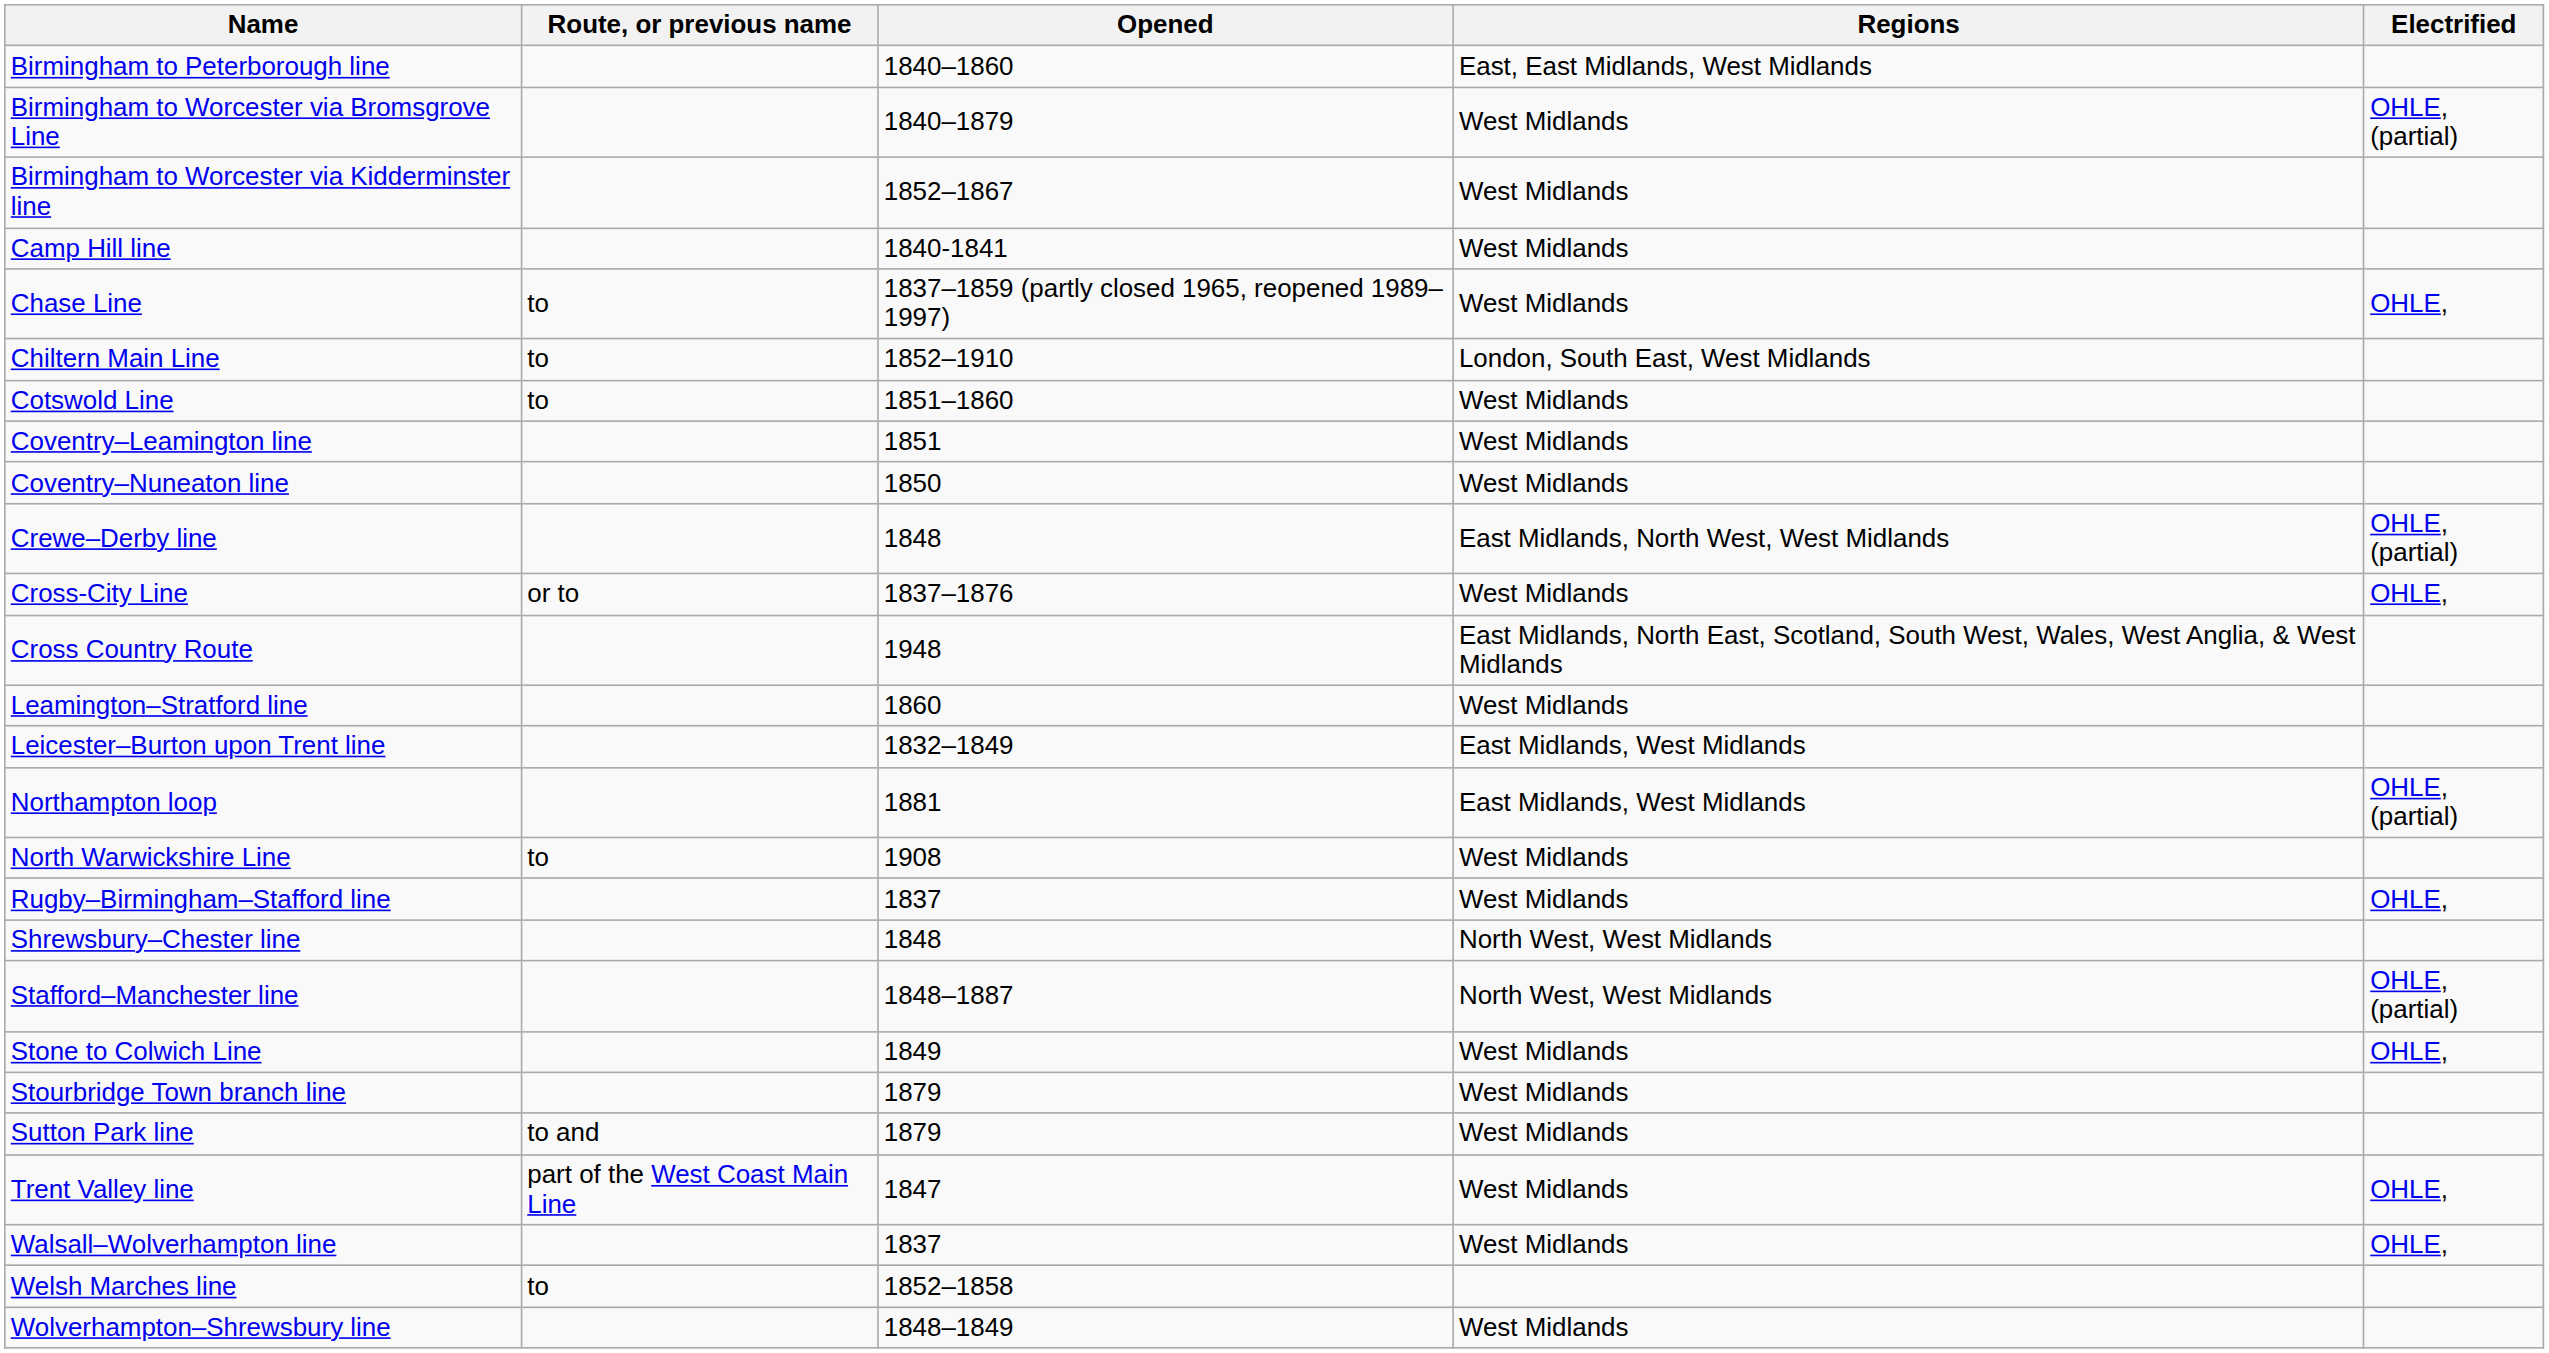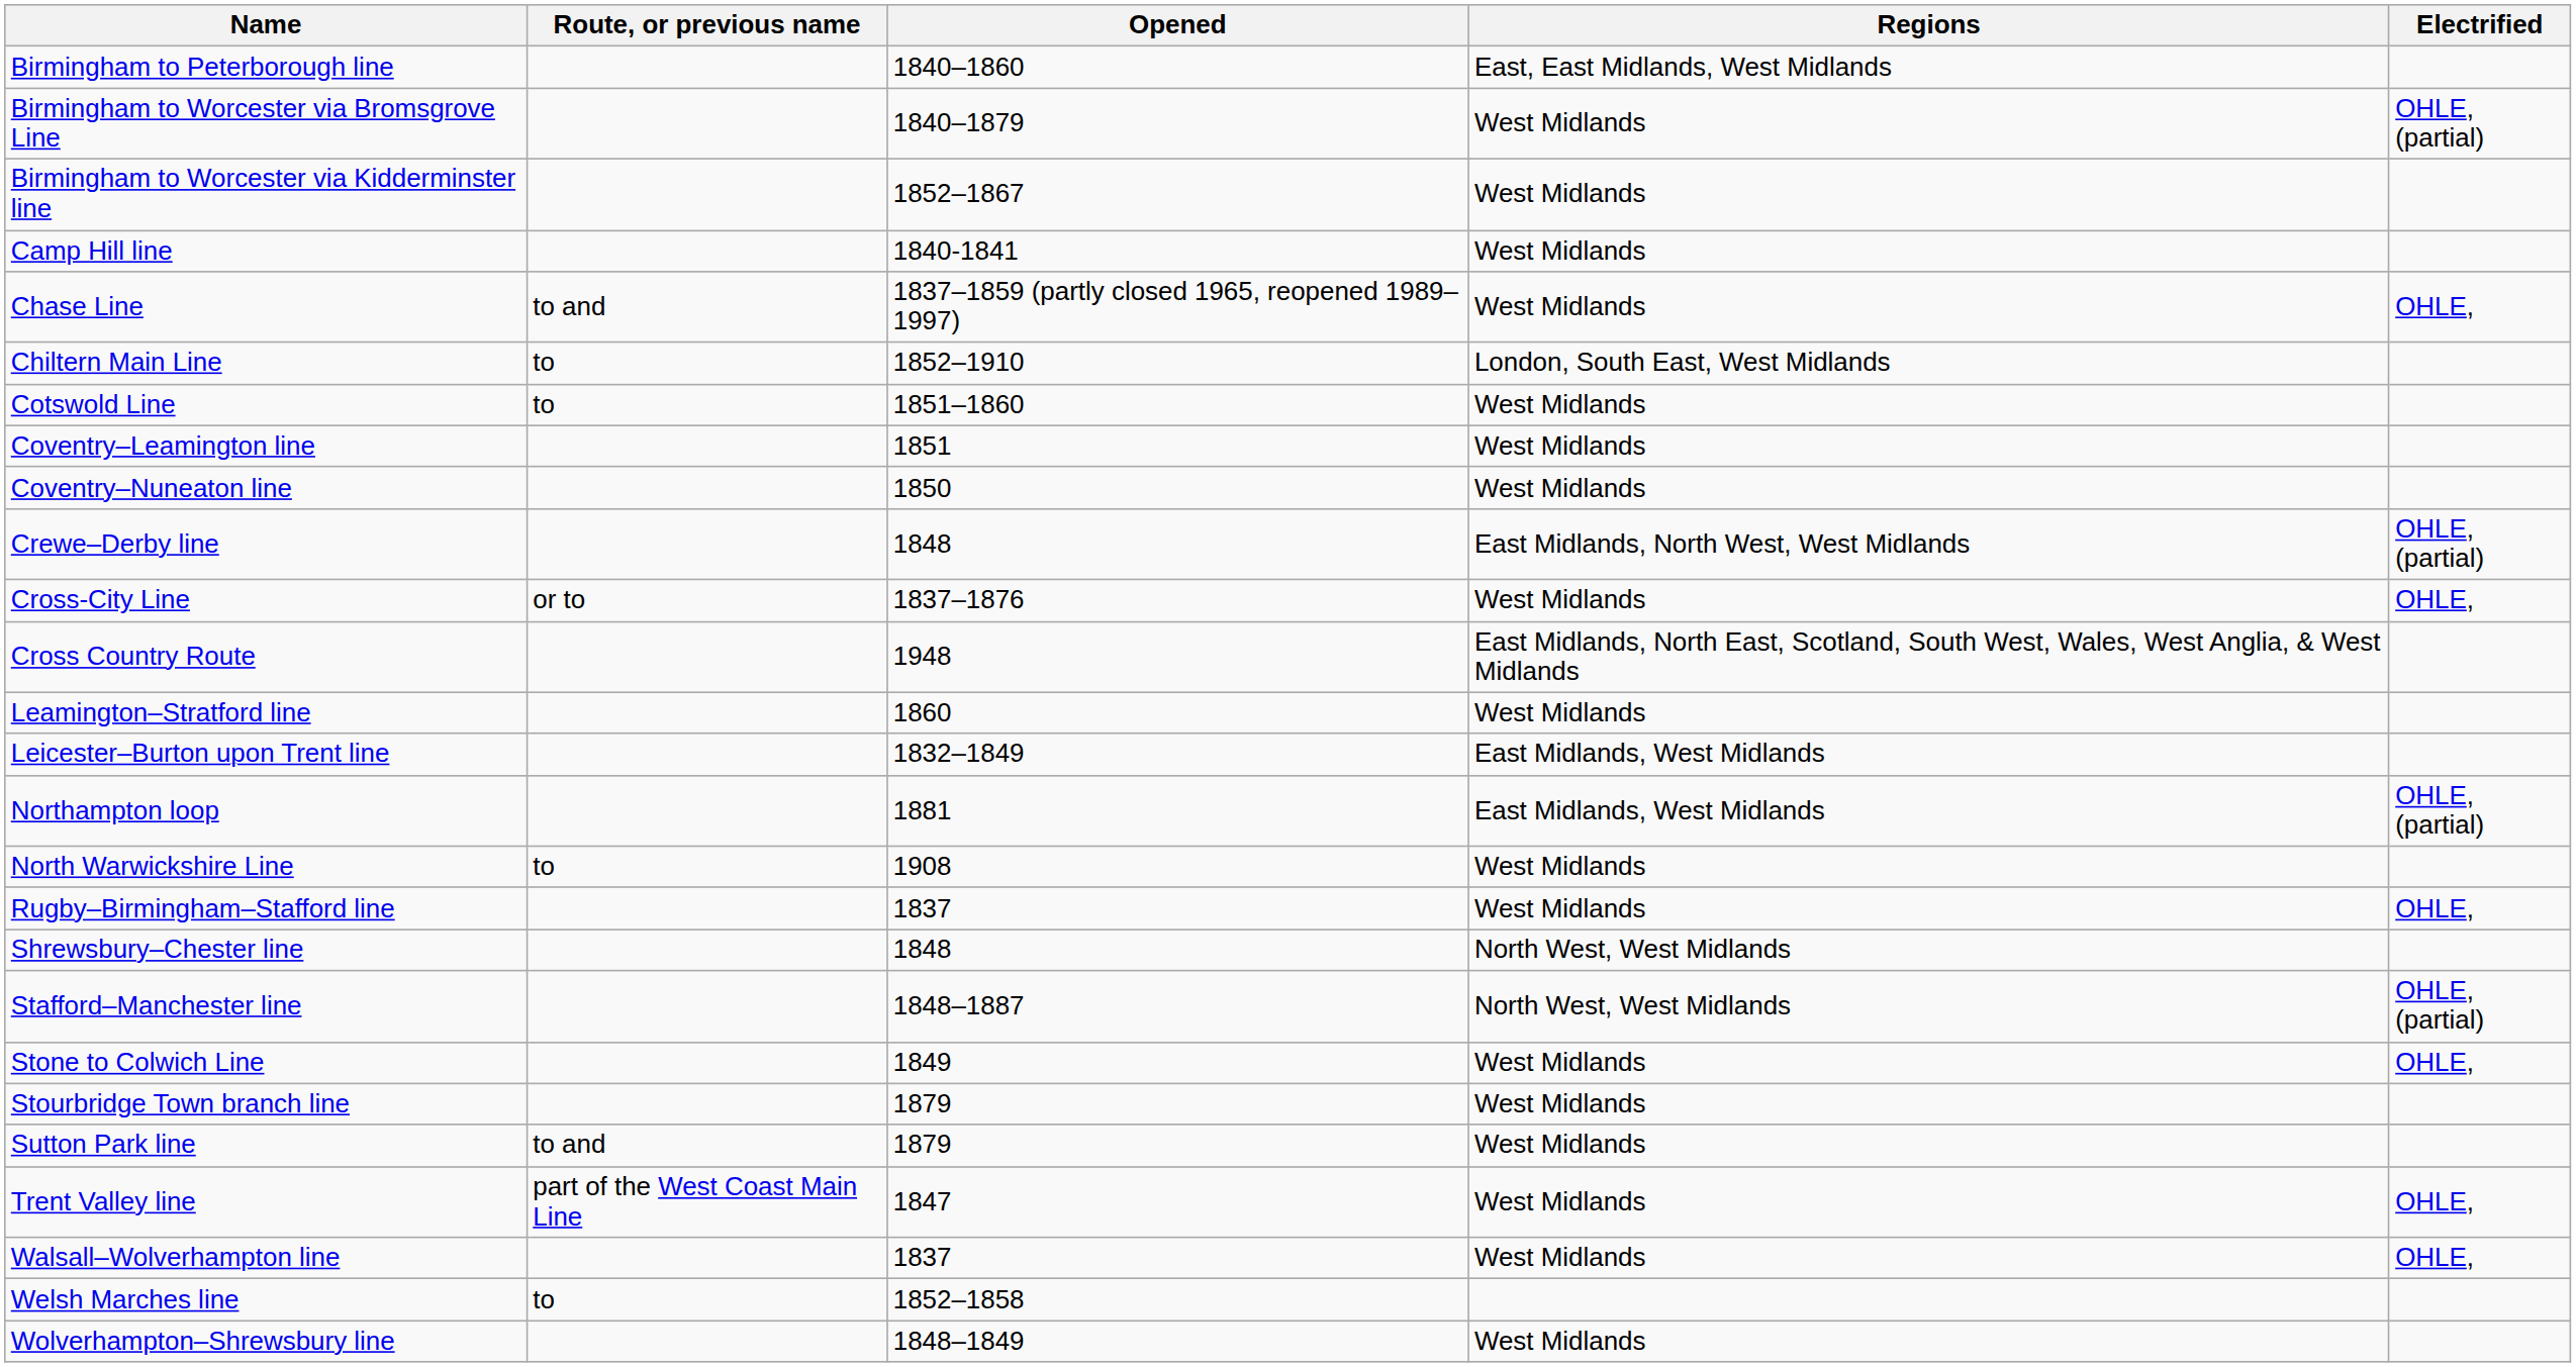Chase Line | Route, or previous name: to -> to and
